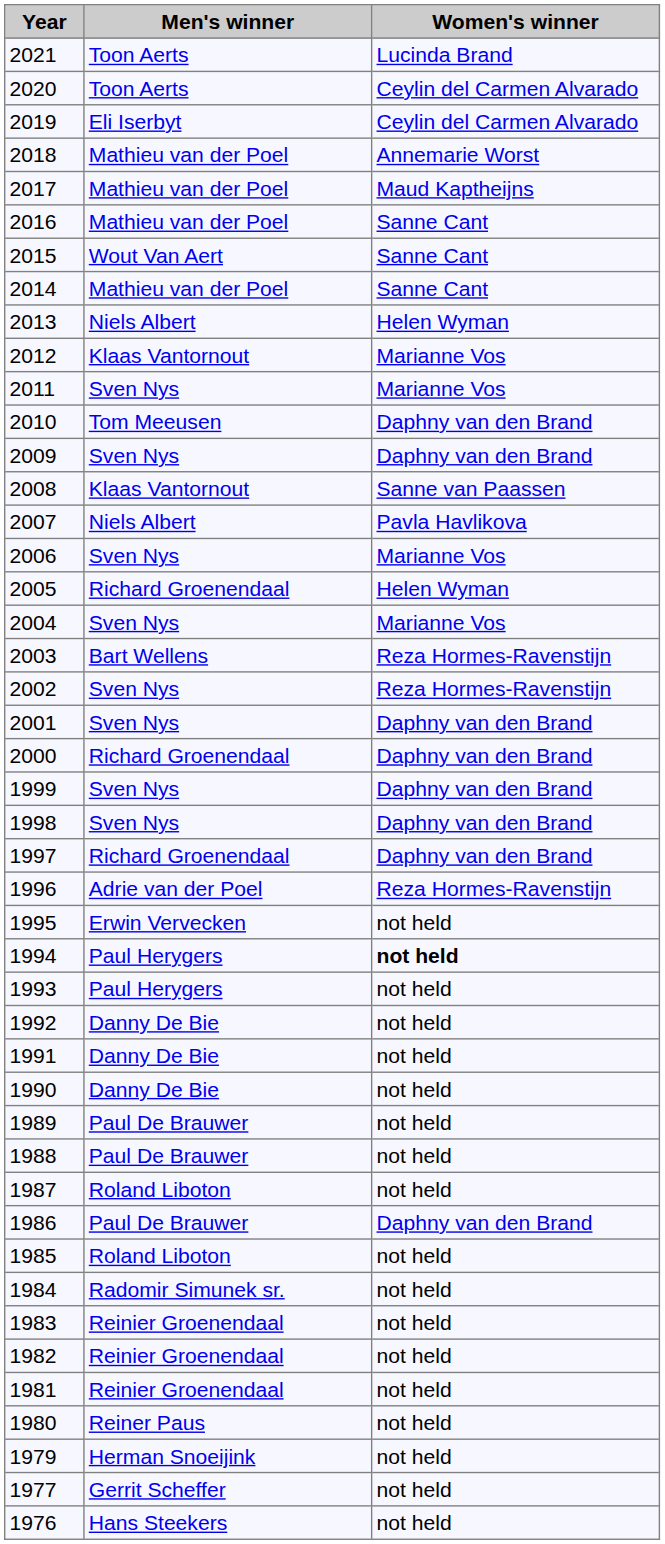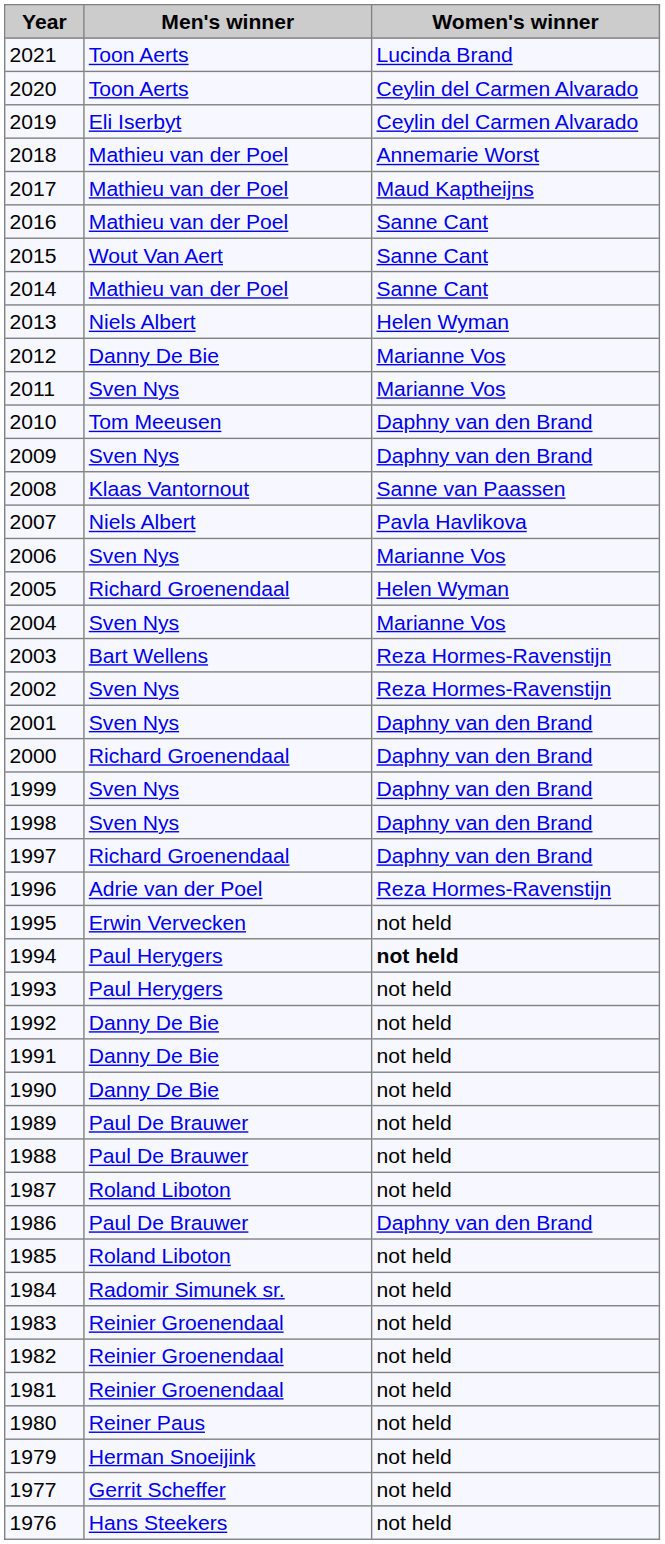2012 | Men's winner: Klaas Vantornout -> Danny De Bie
